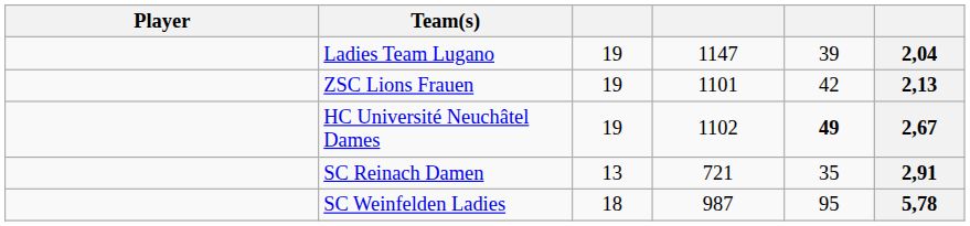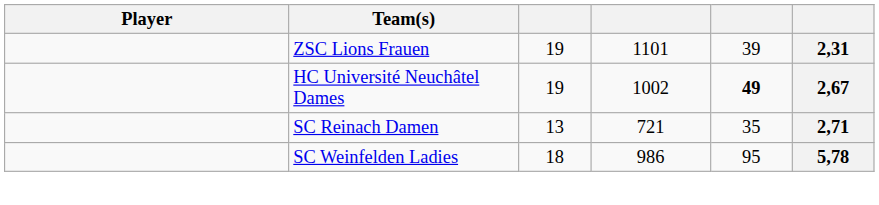- row: Ladies Team Lugano | 19 | 1147 | 39 | 2,04
ZSC Lions Frauen | column 5: 42 -> 39
ZSC Lions Frauen | column 6: 2,13 -> 2,31
HC Université Neuchâtel Dames | column 4: 1102 -> 1002
SC Reinach Damen | column 6: 2,91 -> 2,71
SC Weinfelden Ladies | column 4: 987 -> 986
